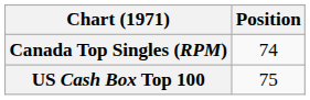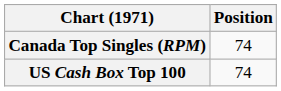US Cash Box Top 100 | Position: 75 -> 74
